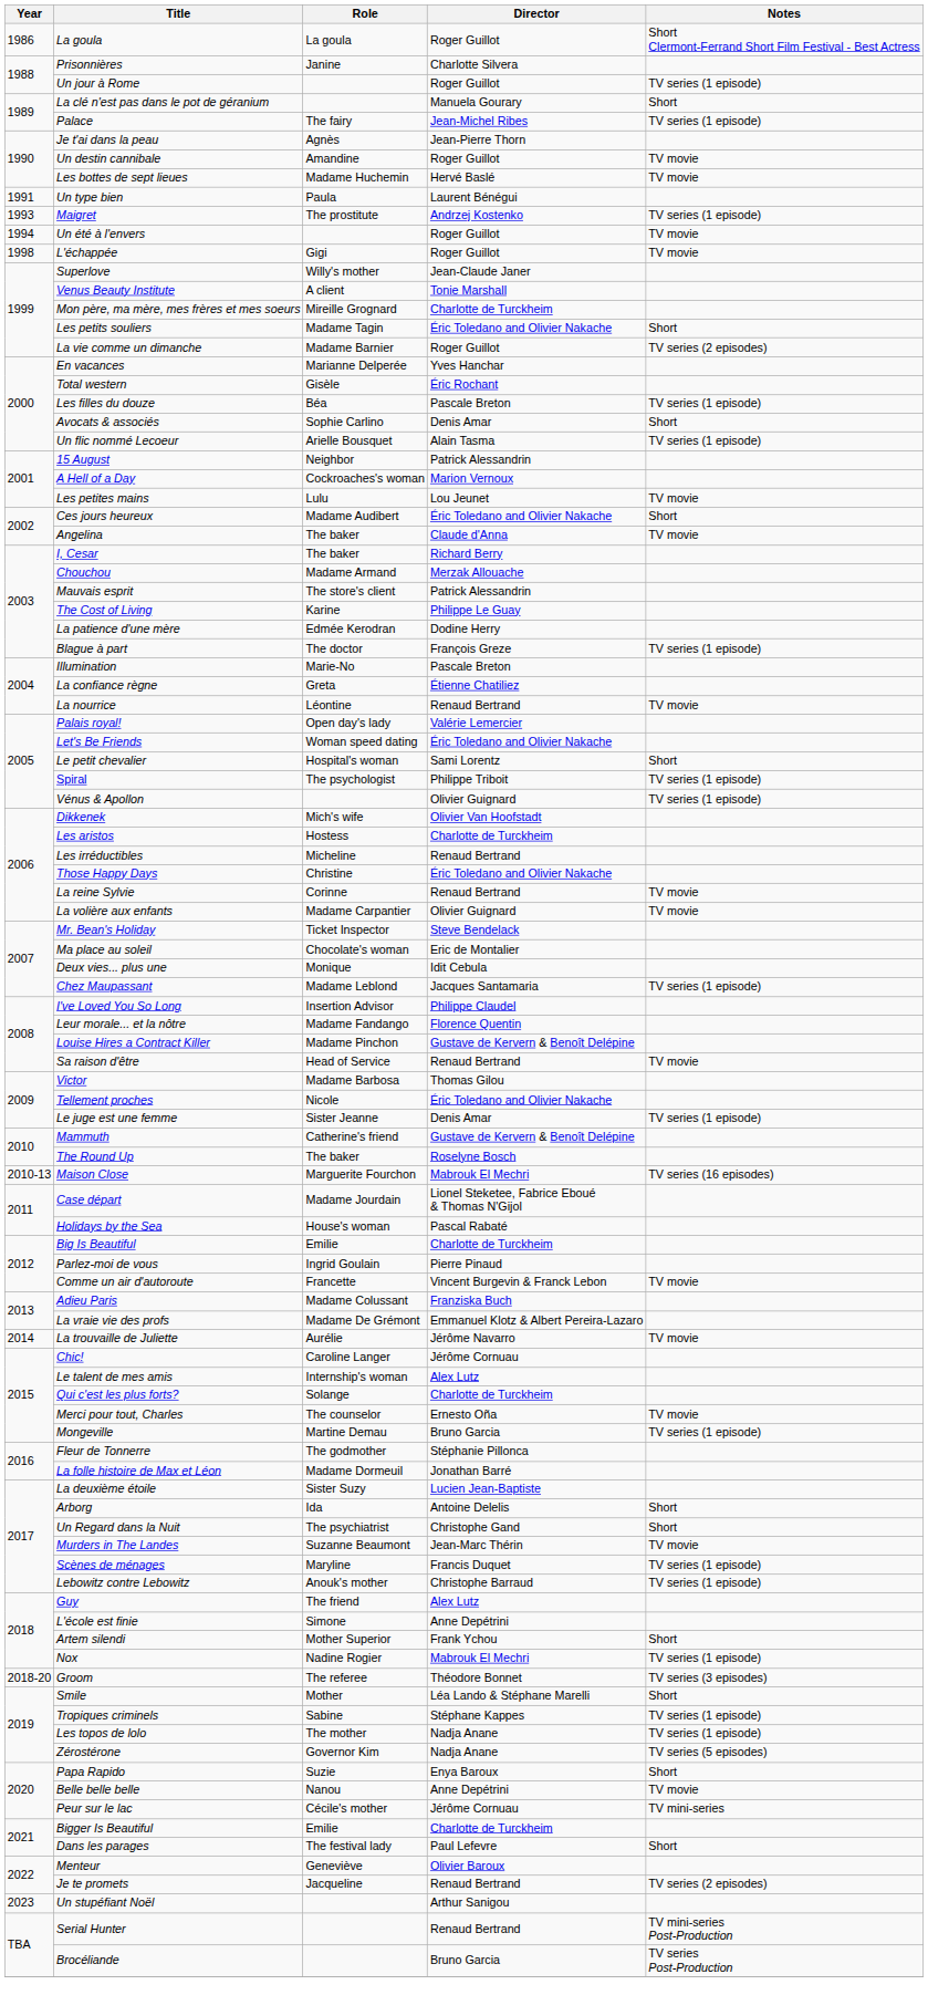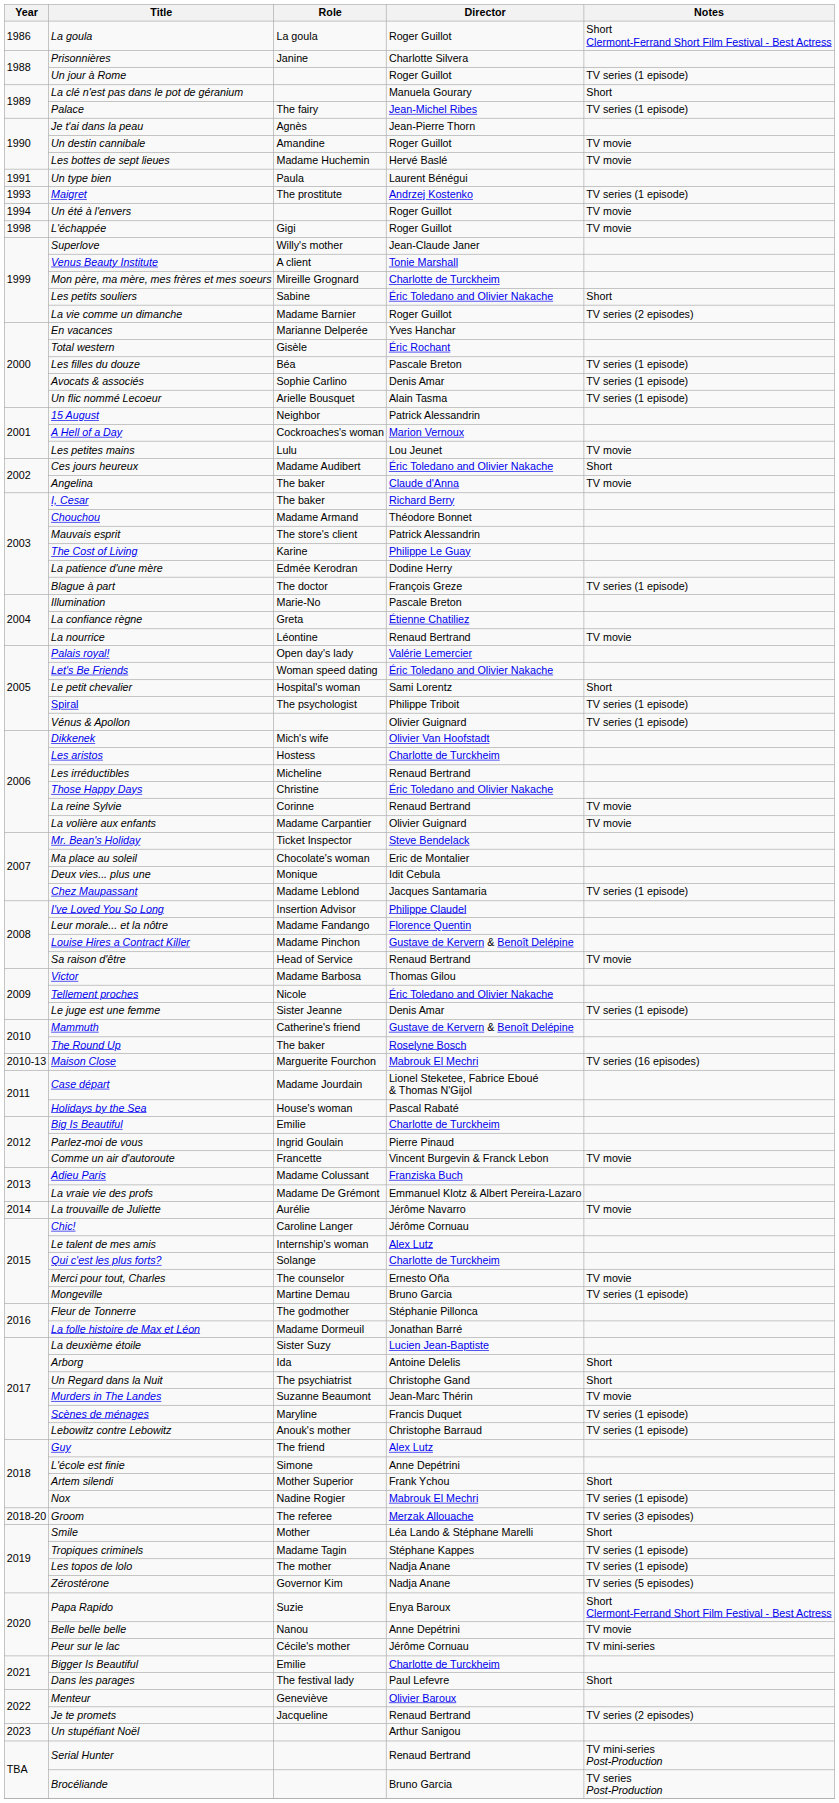Les petits souliers | Role: Madame Tagin -> Sabine
Avocats & associés | Notes: Short -> TV series (1 episode)
Chouchou | Director: Merzak Allouache -> Théodore Bonnet
Groom | Director: Théodore Bonnet -> Merzak Allouache
Tropiques criminels | Role: Sabine -> Madame Tagin
Papa Rapido | Notes: Short -> Short Clermont-Ferrand Short Film Festival - Best Actress
